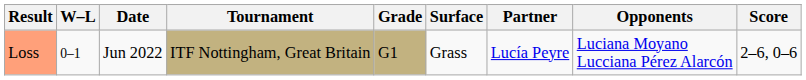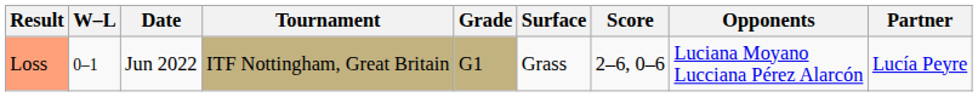columns swapped: Partner <-> Score
